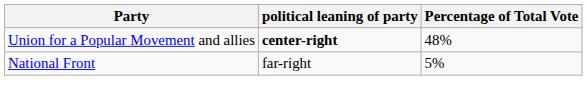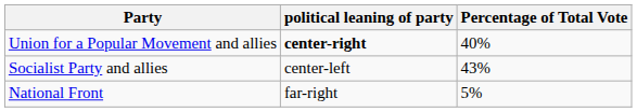Union for a Popular Movement and allies | Percentage of Total Vote: 48% -> 40%
+ row: Socialist Party and allies | center-left | 43%
